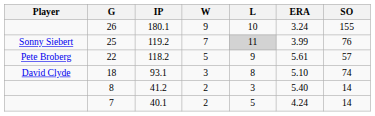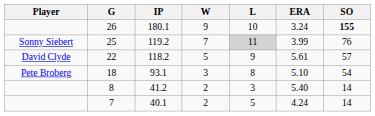26 | SO: normal -> bold
22 | Player: Pete Broberg -> David Clyde
18 | Player: David Clyde -> Pete Broberg
18 | SO: 74 -> 54
